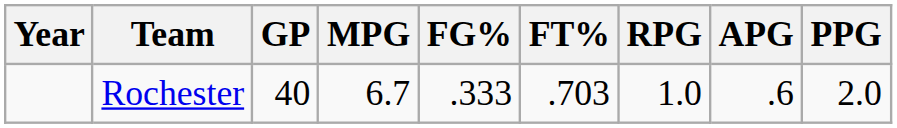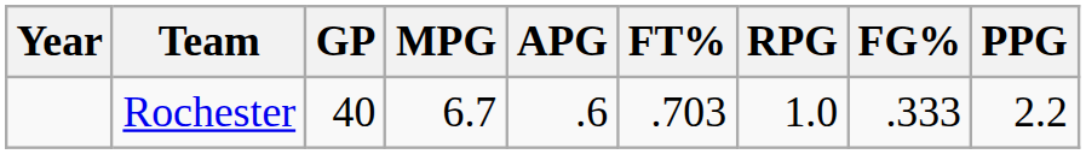columns swapped: FG% <-> APG
Rochester | PPG: 2.0 -> 2.2
